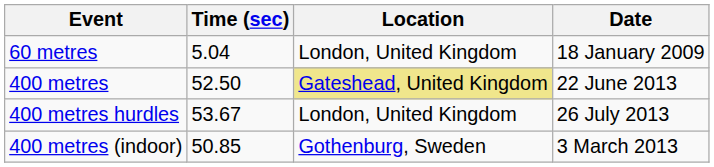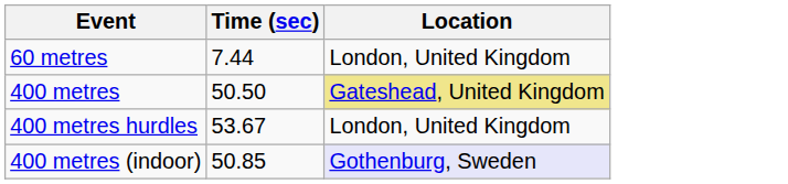- column: Date | 18 January 2009 | 22 June 2013 | 26 July 2013 | 3 March 2013
60 metres | Time (sec): 5.04 -> 7.44
400 metres | Time (sec): 52.50 -> 50.50
400 metres (indoor) | Location: no background -> lavender background
